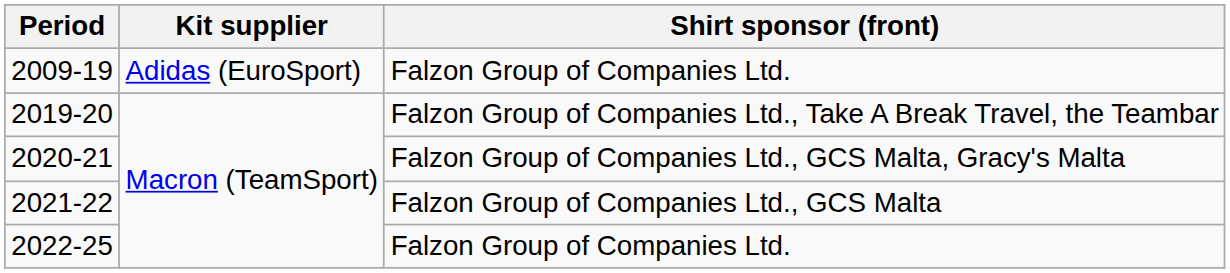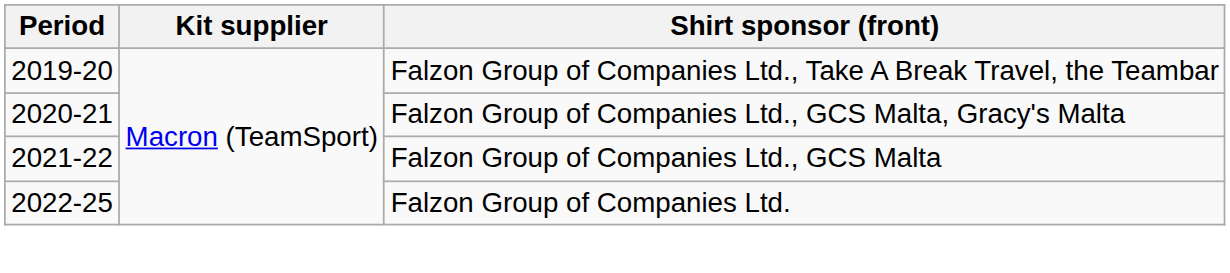- row: 2009-19 | Adidas (EuroSport) | Falzon Group of Companies Ltd.
